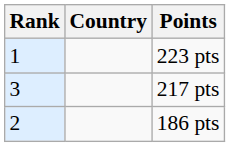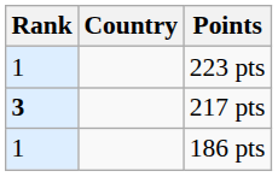217 pts | Rank: normal -> bold
186 pts | Rank: 2 -> 1
